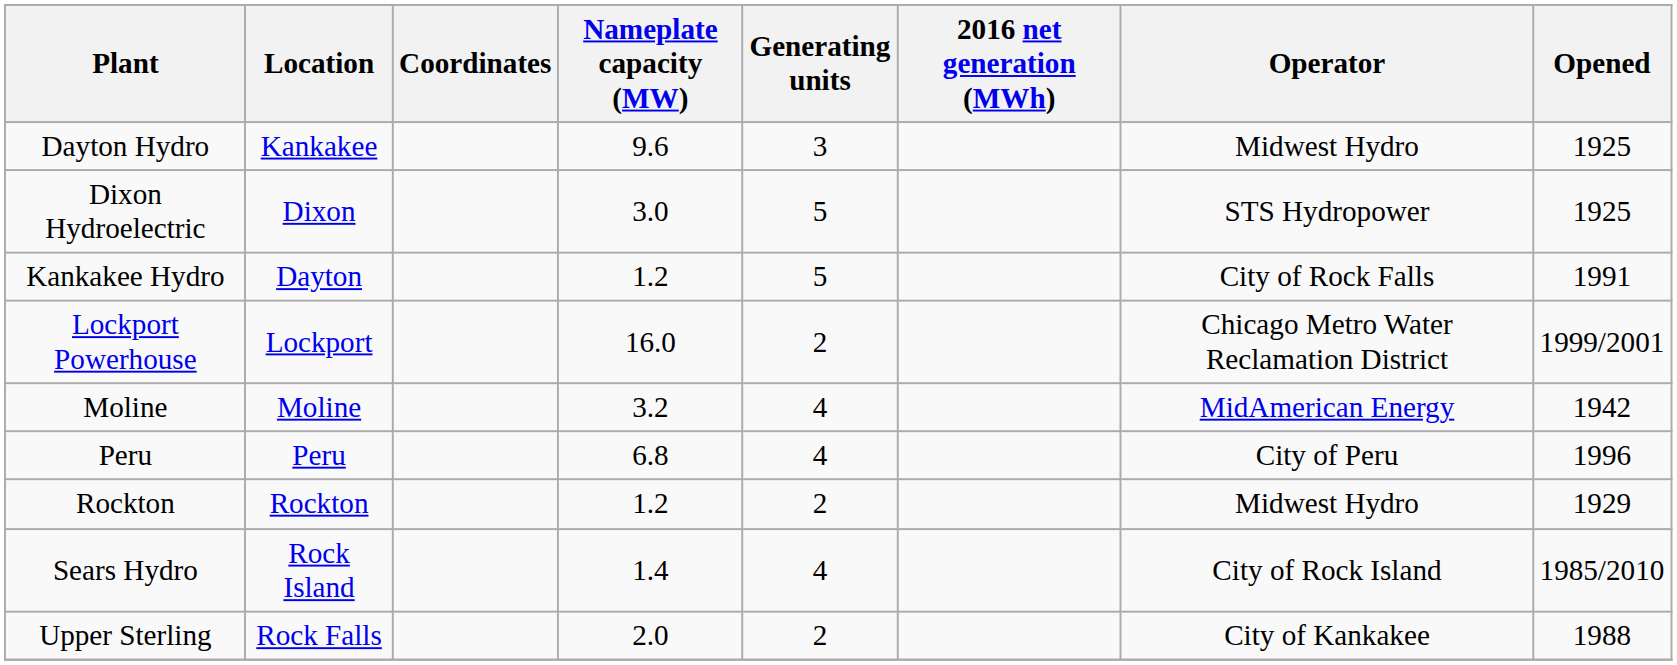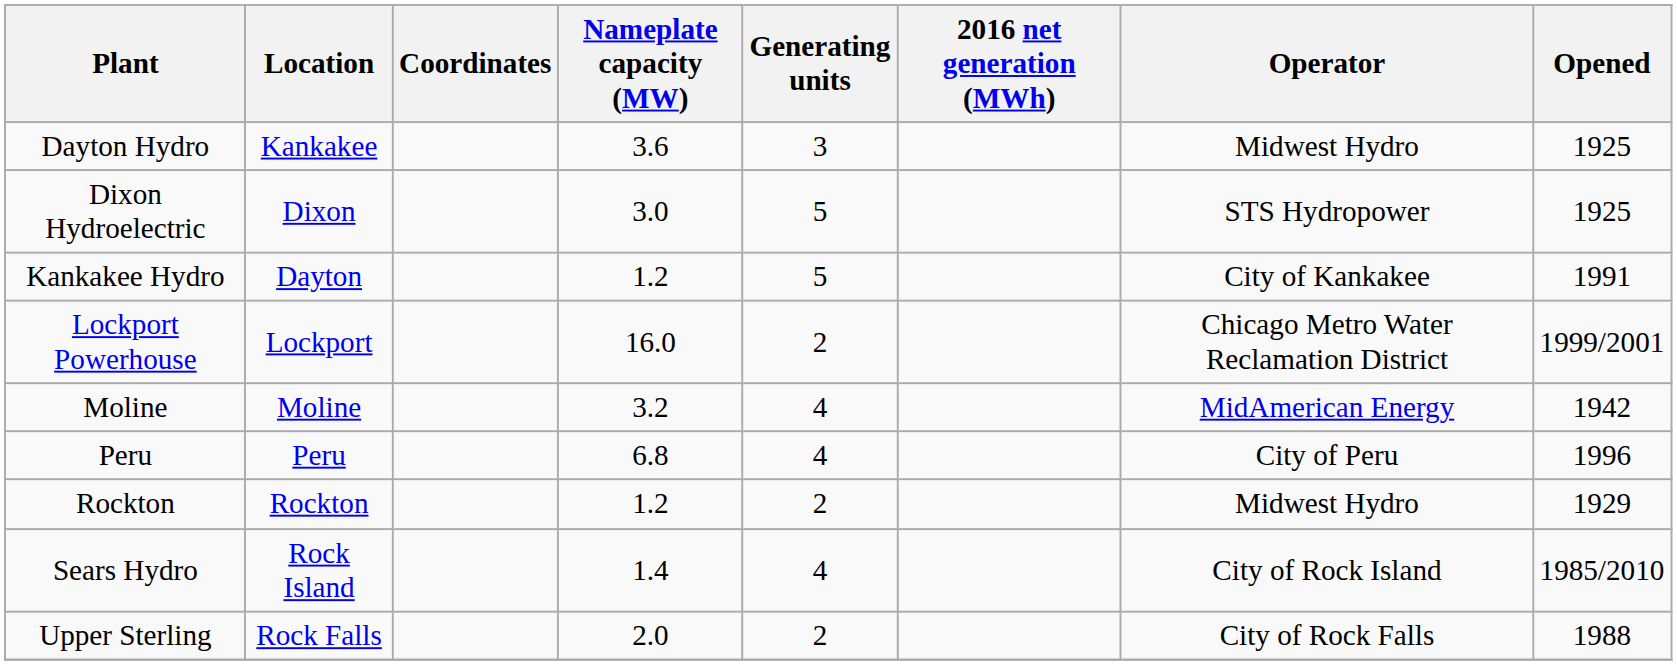Dayton Hydro | Nameplate capacity (MW): 9.6 -> 3.6
Kankakee Hydro | Operator: City of Rock Falls -> City of Kankakee
Upper Sterling | Operator: City of Kankakee -> City of Rock Falls
